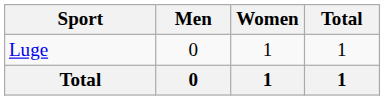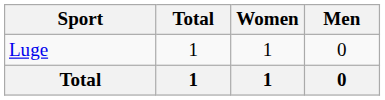columns swapped: Men <-> Total
